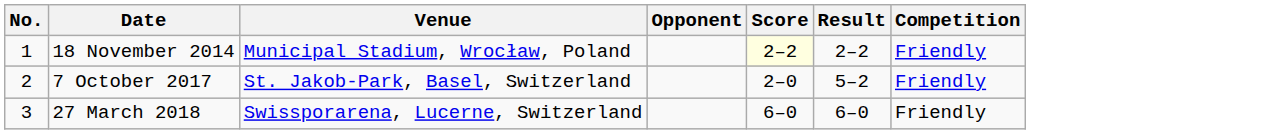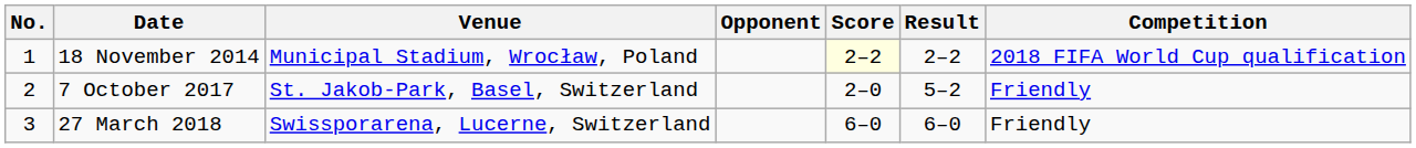18 November 2014 | Competition: Friendly -> 2018 FIFA World Cup qualification
